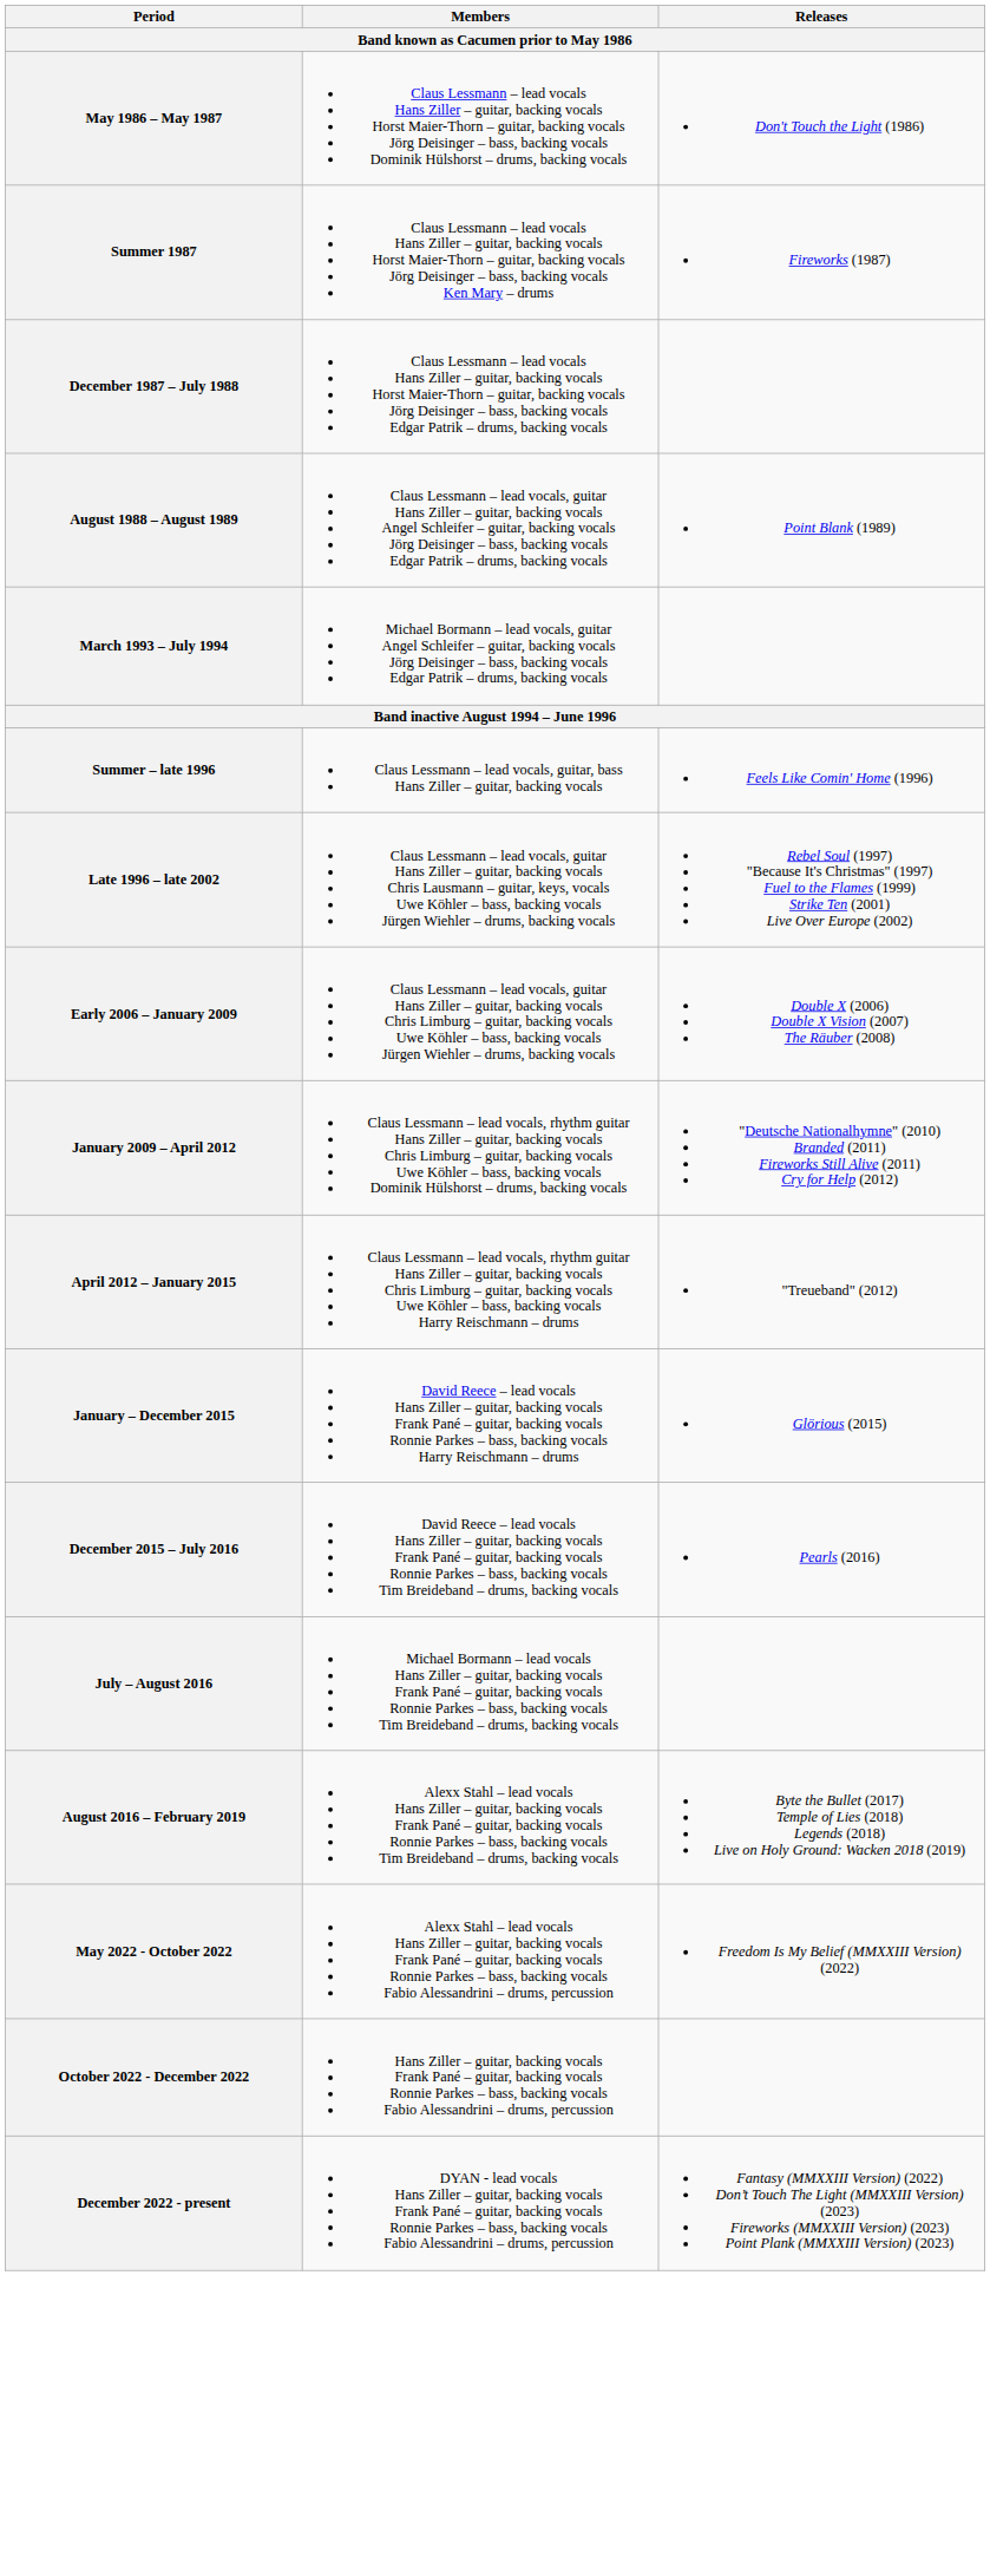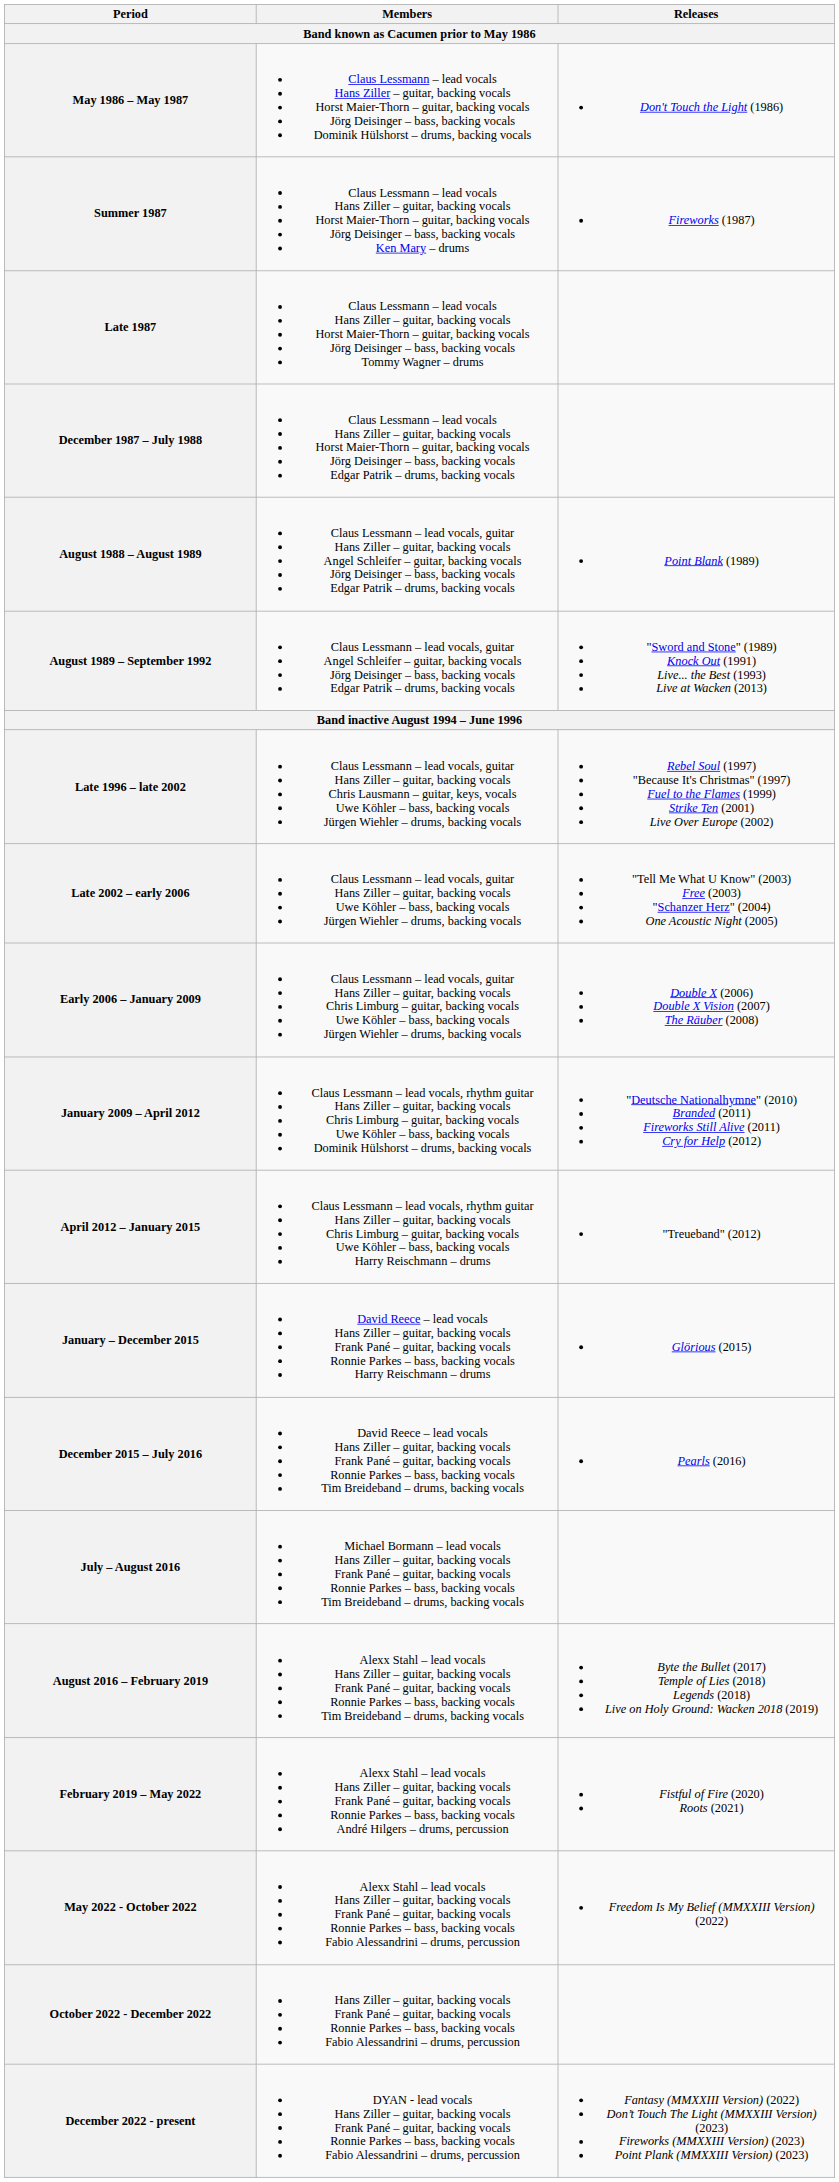+ row: Late 1987 | Claus Lessmann – lead vocals Hans Ziller – guitar, backing vocals Horst Maier-Thorn – guitar, backing vocals Jörg Deisinger – bass, backing vocals Tommy Wagner – drums
+ row: August 1989 – September 1992 | Claus Lessmann – lead vocals, guitar Angel Schleifer – guitar, backing vocals Jörg Deisinger – bass, backing vocals Edgar Patrik – drums, backing vocals | "Sword and Stone" (1989) Knock Out (1991) Live... the Best (1993) Live at Wacken (2013)
- row: March 1993 – July 1994 | Michael Bormann – lead vocals, guitar Angel Schleifer – guitar, backing vocals Jörg Deisinger – bass, backing vocals Edgar Patrik – drums, backing vocals
- row: Summer – late 1996 | Claus Lessmann – lead vocals, guitar, bass Hans Ziller – guitar, backing vocals | Feels Like Comin' Home (1996)
+ row: Late 2002 – early 2006 | Claus Lessmann – lead vocals, guitar Hans Ziller – guitar, backing vocals Uwe Köhler – bass, backing vocals Jürgen Wiehler – drums, backing vocals | "Tell Me What U Know" (2003) Free (2003) "Schanzer Herz" (2004) One Acoustic Night (2005)
+ row: February 2019 – May 2022 | Alexx Stahl – lead vocals Hans Ziller – guitar, backing vocals Frank Pané – guitar, backing vocals Ronnie Parkes – bass, backing vocals André Hilgers – drums, percussion | Fistful of Fire (2020) Roots (2021)
